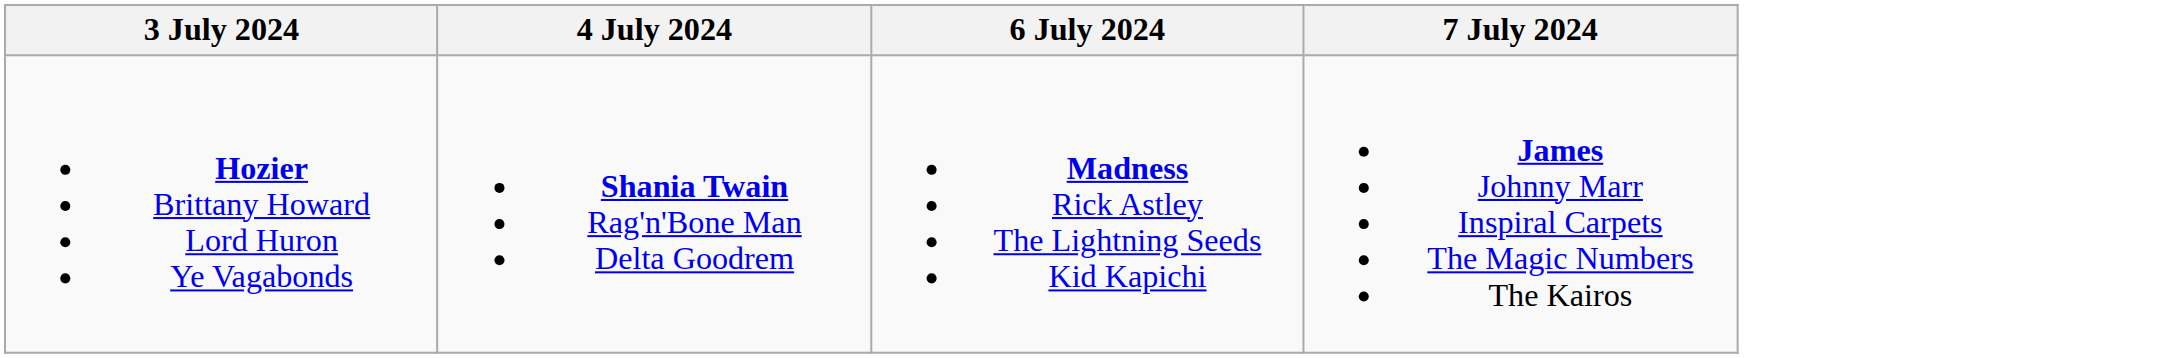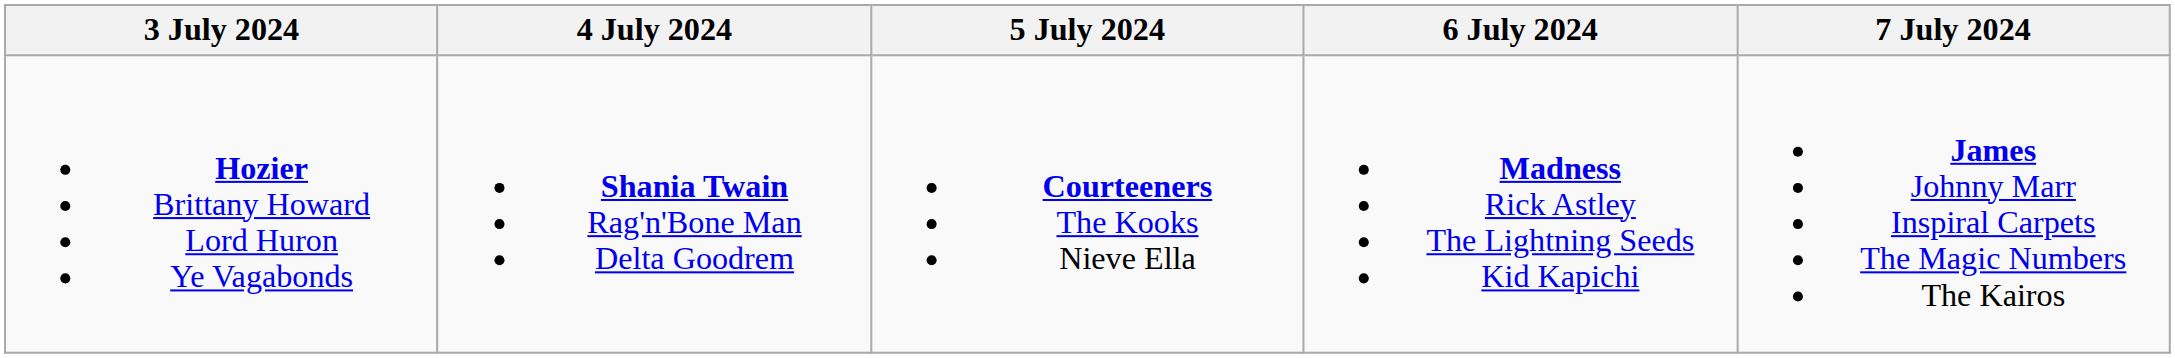+ column: 5 July 2024 | Courteeners The Kooks Nieve Ella
